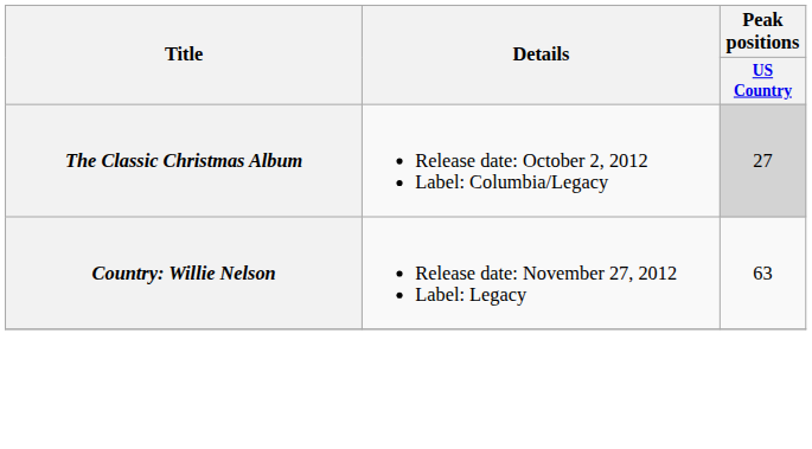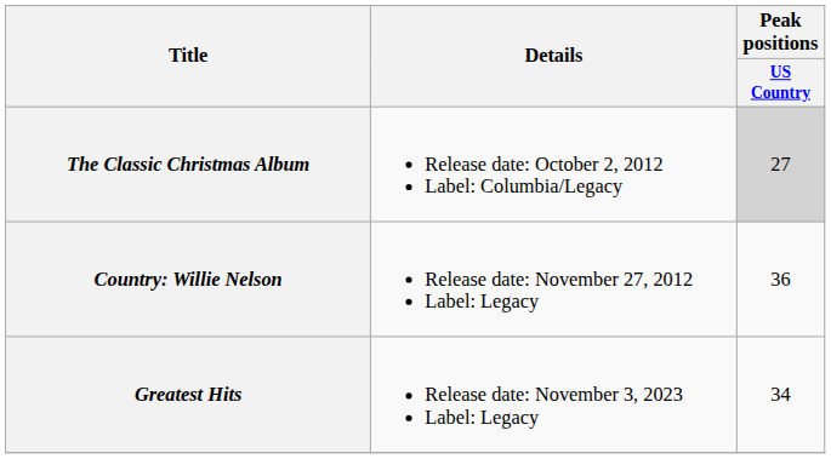Country: Willie Nelson | Peak positions / US Country: 63 -> 36
+ row: Greatest Hits | Release date: November 3, 2023 Label: Legacy | 34
